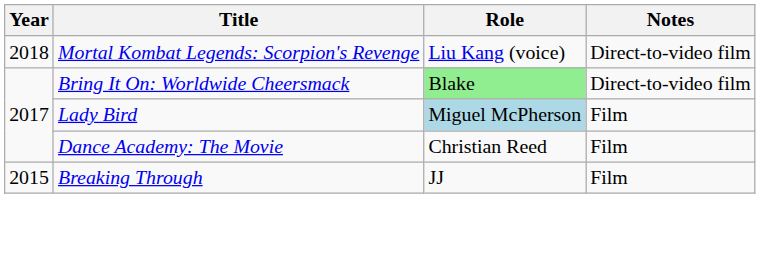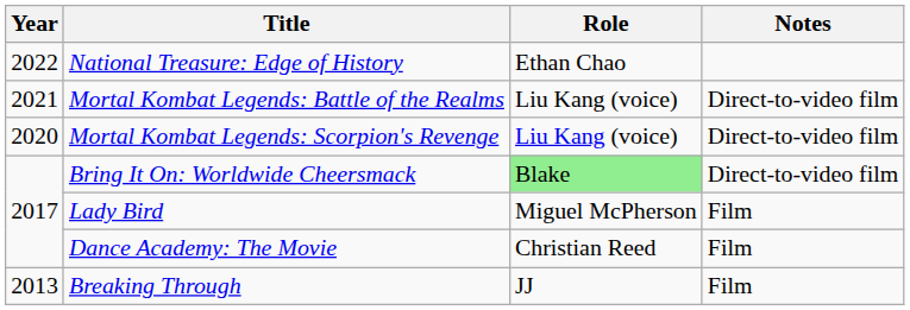+ row: 2022 | National Treasure: Edge of History | Ethan Chao
+ row: 2021 | Mortal Kombat Legends: Battle of the Realms | Liu Kang (voice) | Direct-to-video film
Mortal Kombat Legends: Scorpion's Revenge | Year: 2018 -> 2020
Lady Bird | Role: lightblue background -> no background
Breaking Through | Year: 2015 -> 2013
